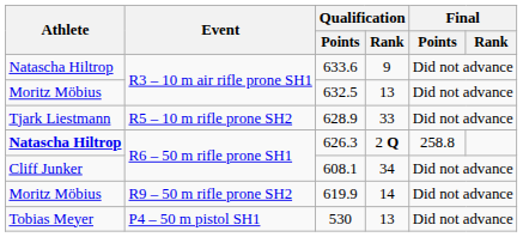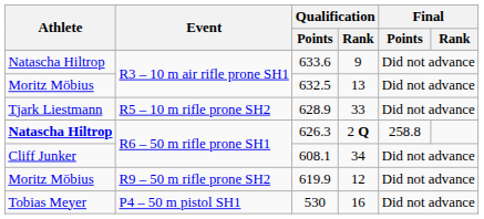619.9 | Qualification / Rank: 14 -> 12
530 | Qualification / Rank: 13 -> 16
